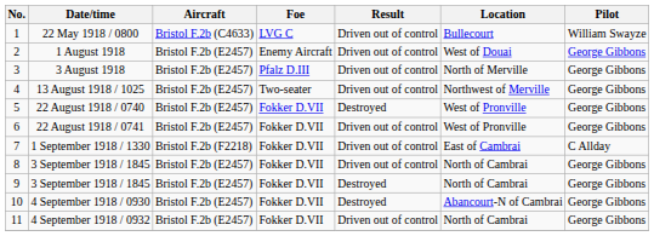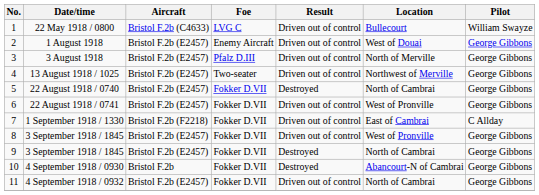22 August 1918 / 0740 | Location: West of Pronville -> North of Cambrai
8 / 3 September 1918 / 1845 | Location: North of Cambrai -> West of Pronville
4 September 1918 / 0930 | Aircraft: Bristol F.2b (E2457) -> Bristol F.2b
